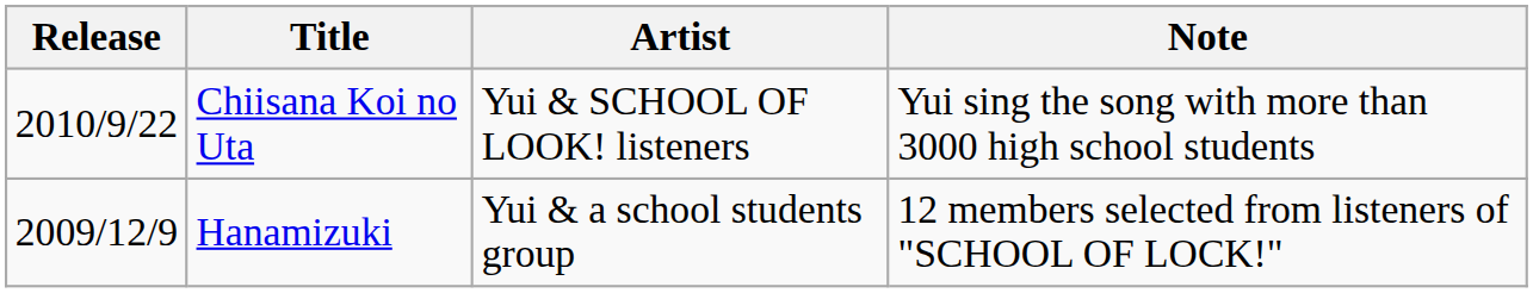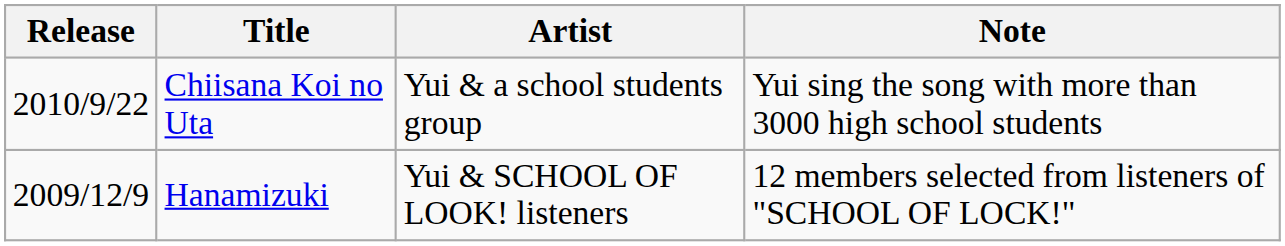Chiisana Koi no Uta | Artist: Yui & SCHOOL OF LOOK! listeners -> Yui & a school students group
Hanamizuki | Artist: Yui & a school students group -> Yui & SCHOOL OF LOOK! listeners
